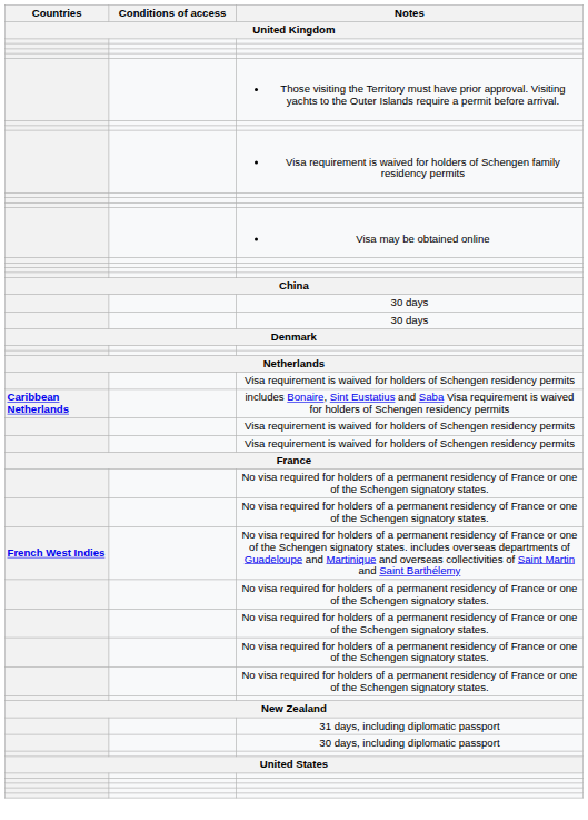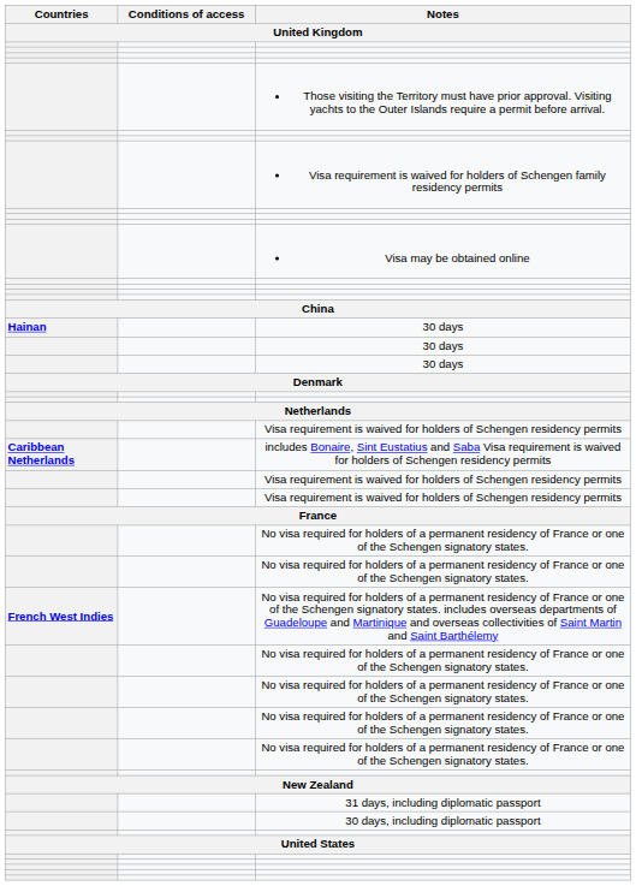+ row: Hainan | 30 days
